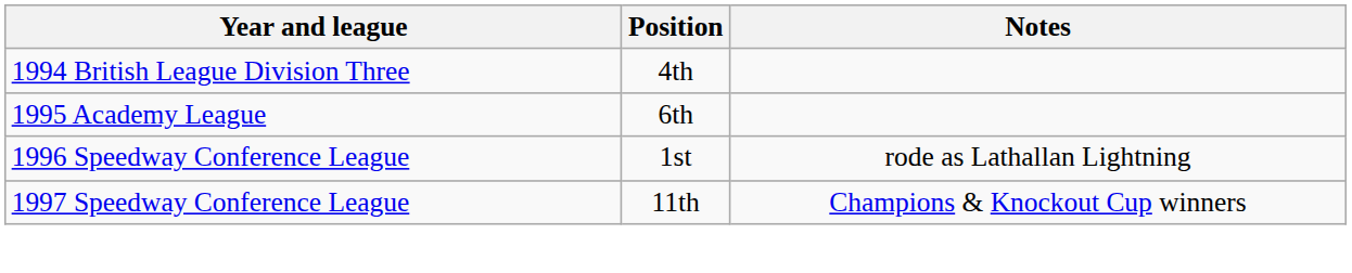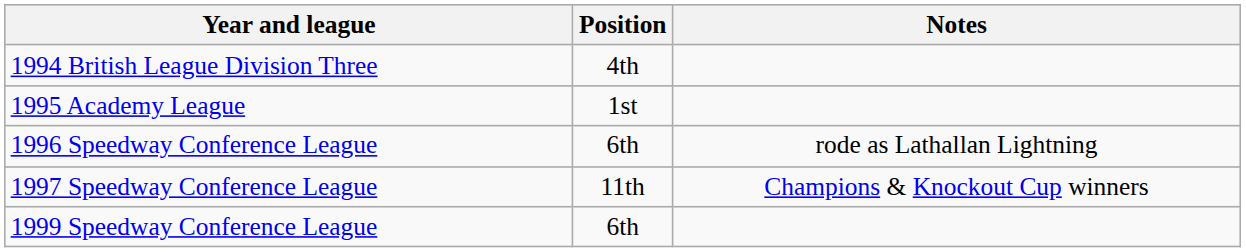1995 Academy League | Position: 6th -> 1st
1996 Speedway Conference League | Position: 1st -> 6th
+ row: 1999 Speedway Conference League | 6th
